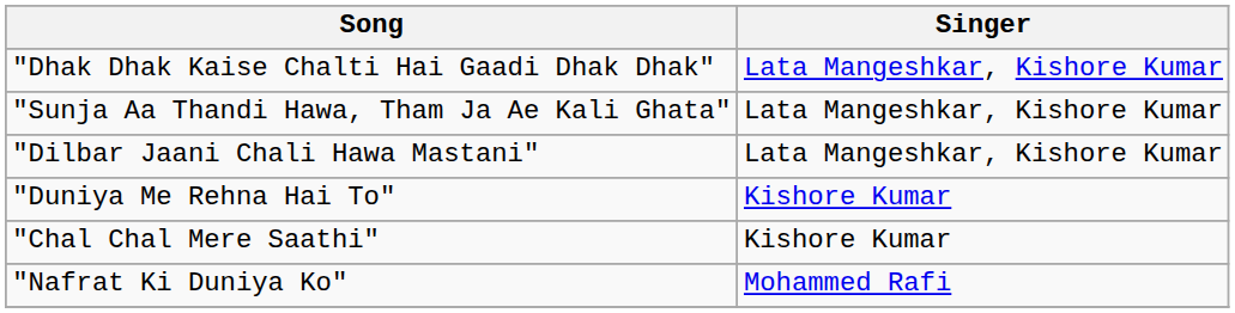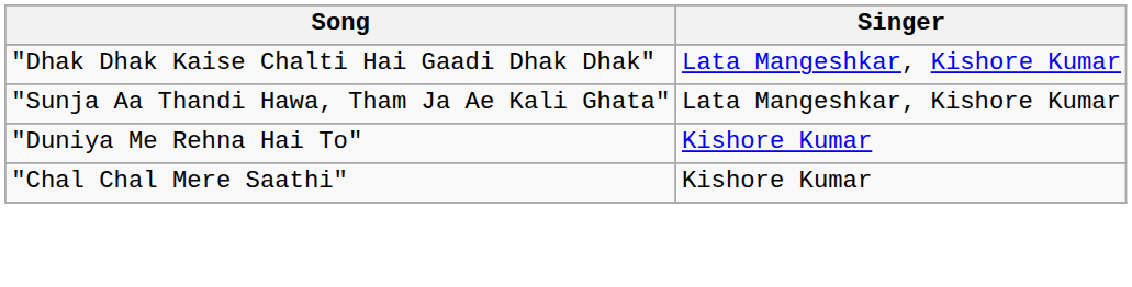- row: "Dilbar Jaani Chali Hawa Mastani" | Lata Mangeshkar, Kishore Kumar
- row: "Nafrat Ki Duniya Ko" | Mohammed Rafi
